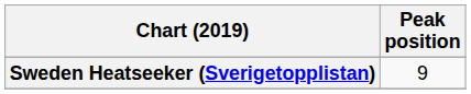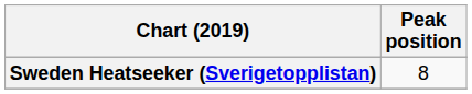Sweden Heatseeker (Sverigetopplistan) | Peak position: 9 -> 8
